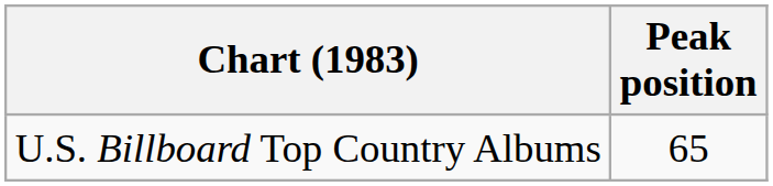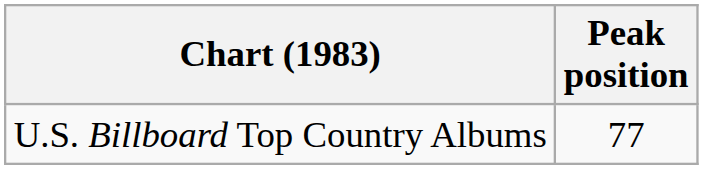U.S. Billboard Top Country Albums | Peak position: 65 -> 77
